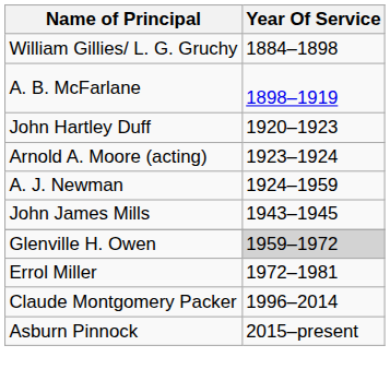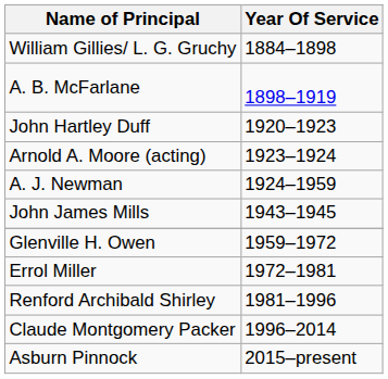Glenville H. Owen | Year Of Service: lightgrey background -> no background
+ row: Renford Archibald Shirley | 1981–1996
